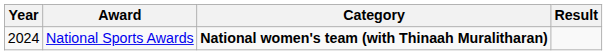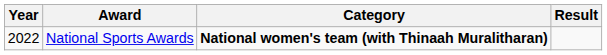National Sports Awards | Year: 2024 -> 2022
